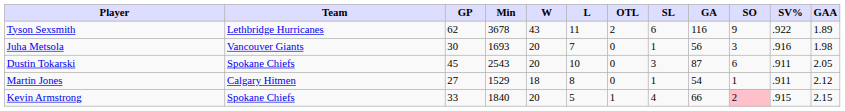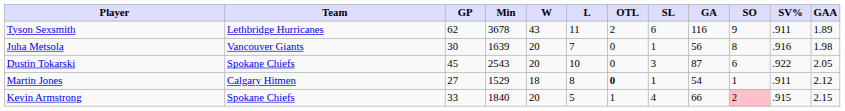Tyson Sexsmith | SV%: .922 -> .911
Juha Metsola | Min: 1693 -> 1639
Juha Metsola | SO: 3 -> 8
Dustin Tokarski | SV%: .911 -> .922
Martin Jones | OTL: normal -> bold
